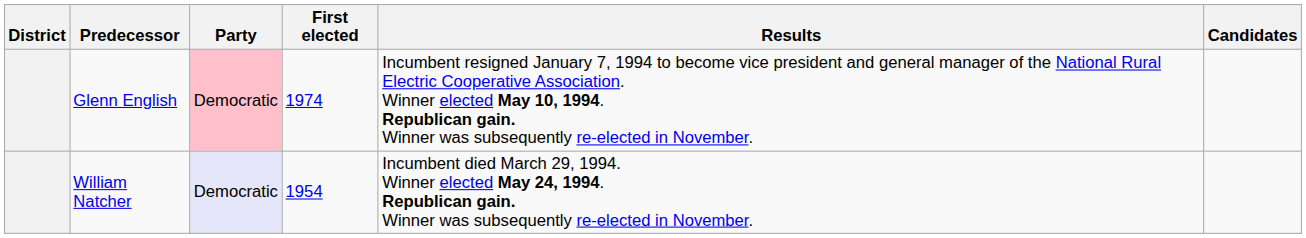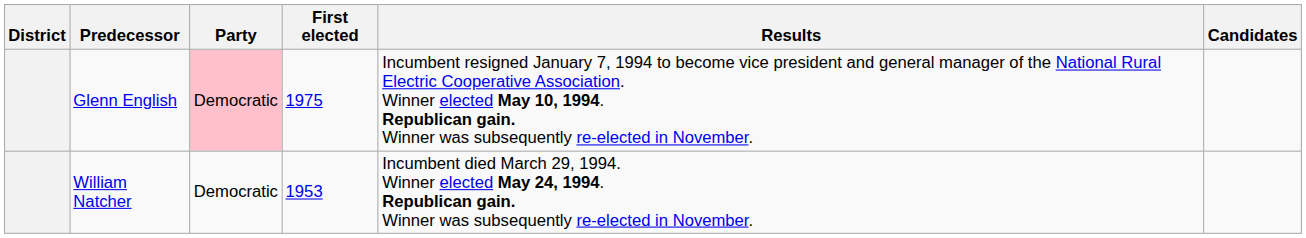Glenn English | First elected: 1974 -> 1975
William Natcher | Party: lavender background -> no background
William Natcher | First elected: 1954 -> 1953
